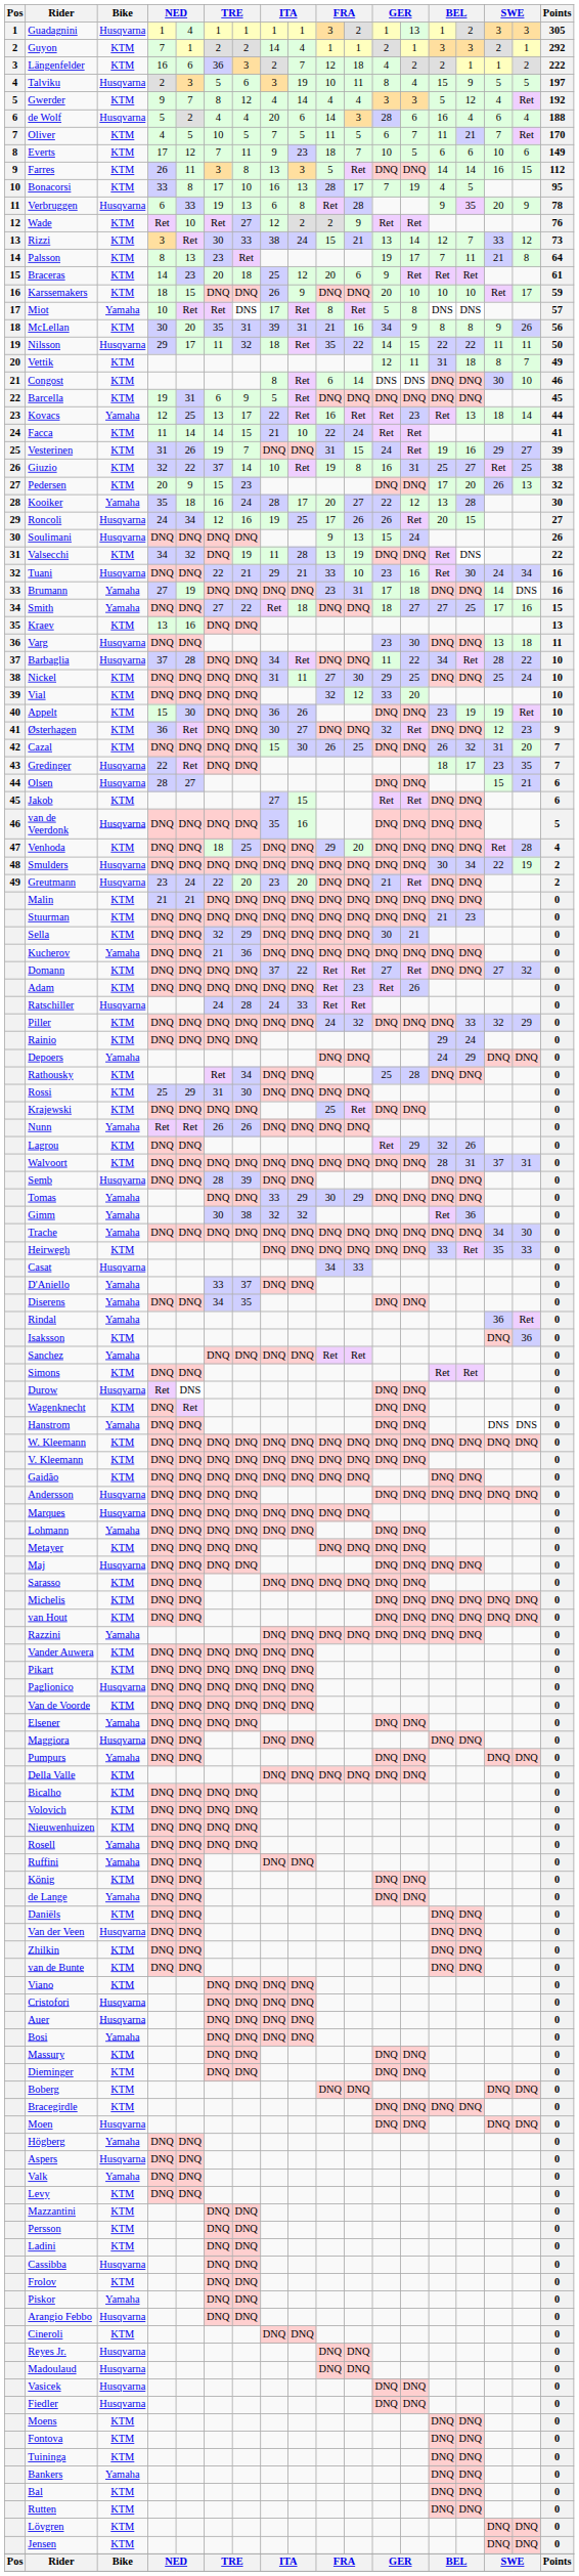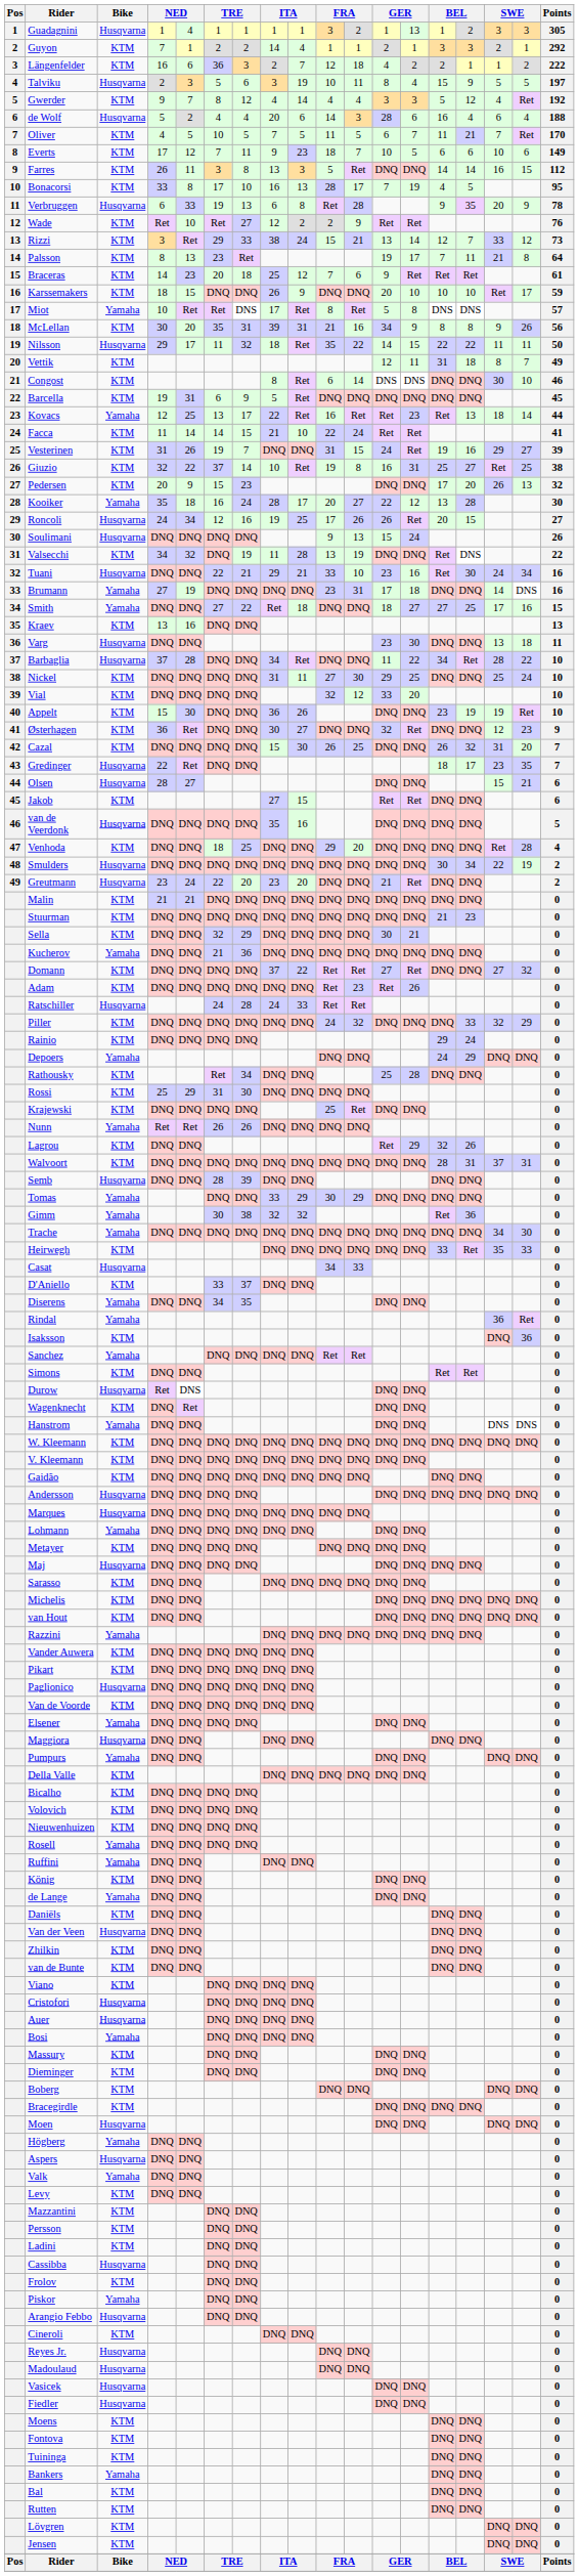Rizzi | column 6: 30 -> 29
Braceras | column 10: 20 -> 7
D'Aniello | Bike: Yamaha -> KTM
